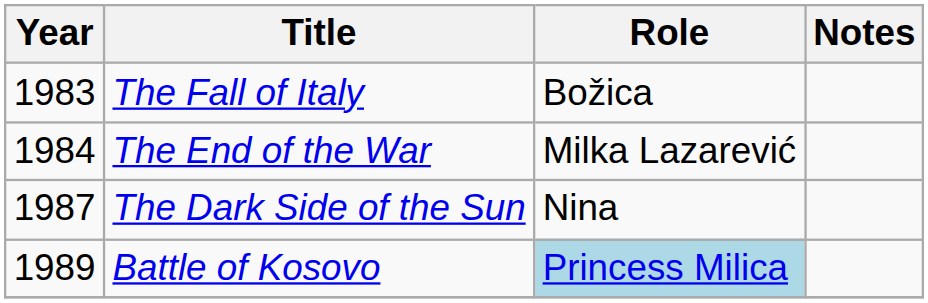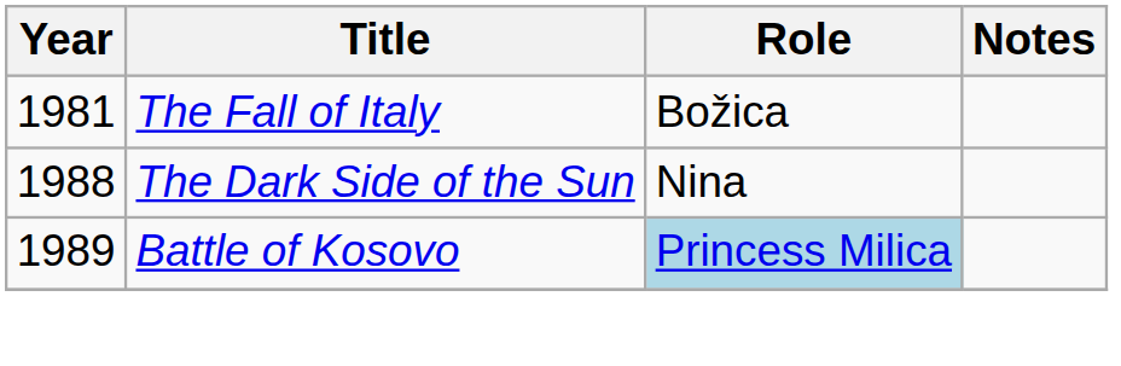The Fall of Italy | Year: 1983 -> 1981
- row: 1984 | The End of the War | Milka Lazarević
The Dark Side of the Sun | Year: 1987 -> 1988
